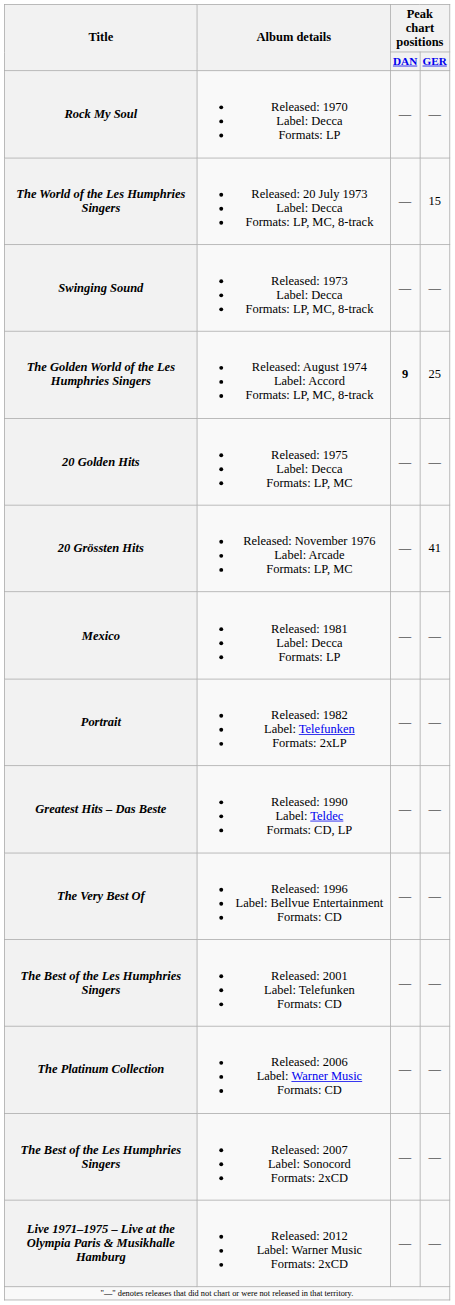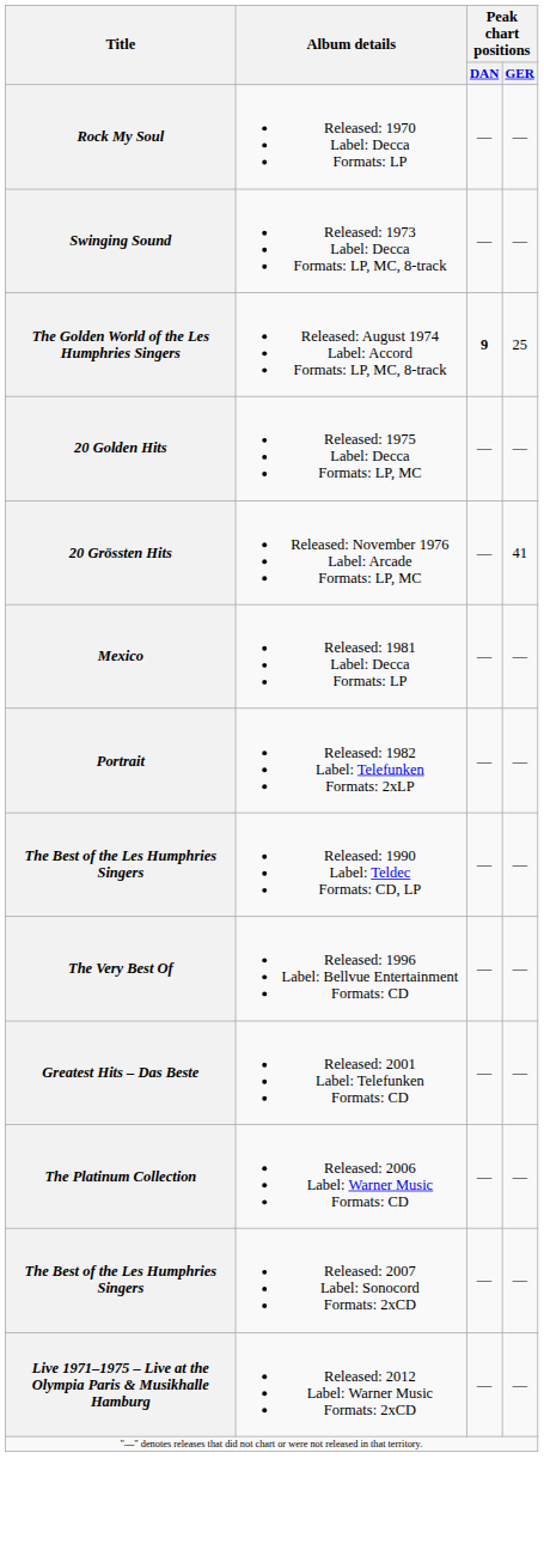- row: The World of the Les Humphries Singers | Released: 20 July 1973 Label: Decca Formats: LP, MC, 8-track | — | 15
Released: 1990 Label: Teldec Formats: CD, LP | Title: Greatest Hits – Das Beste -> The Best of the Les Humphries Singers
Released: 2001 Label: Telefunken Formats: CD | Title: The Best of the Les Humphries Singers -> Greatest Hits – Das Beste
